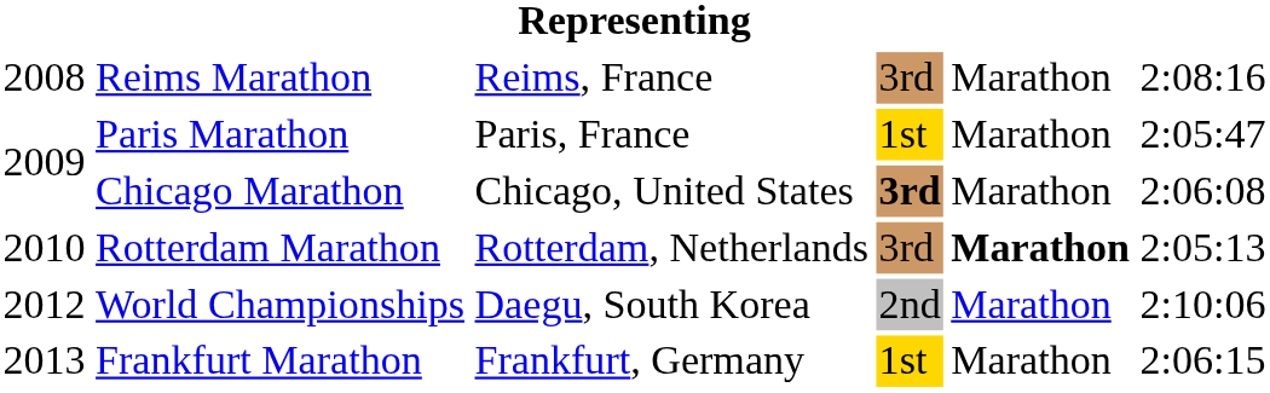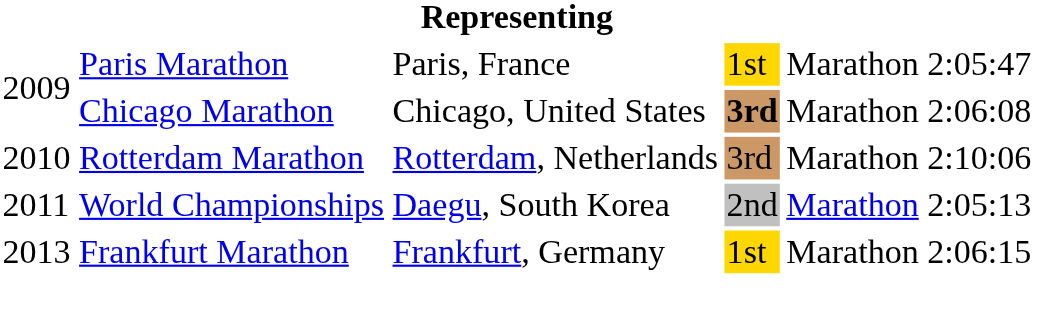- row: 2008 | Reims Marathon | Reims, France | 3rd | Marathon | 2:08:16
Rotterdam Marathon | column 5: bold -> normal
Rotterdam Marathon | column 6: 2:05:13 -> 2:10:06
World Championships | column 1: 2012 -> 2011
World Championships | column 6: 2:10:06 -> 2:05:13
